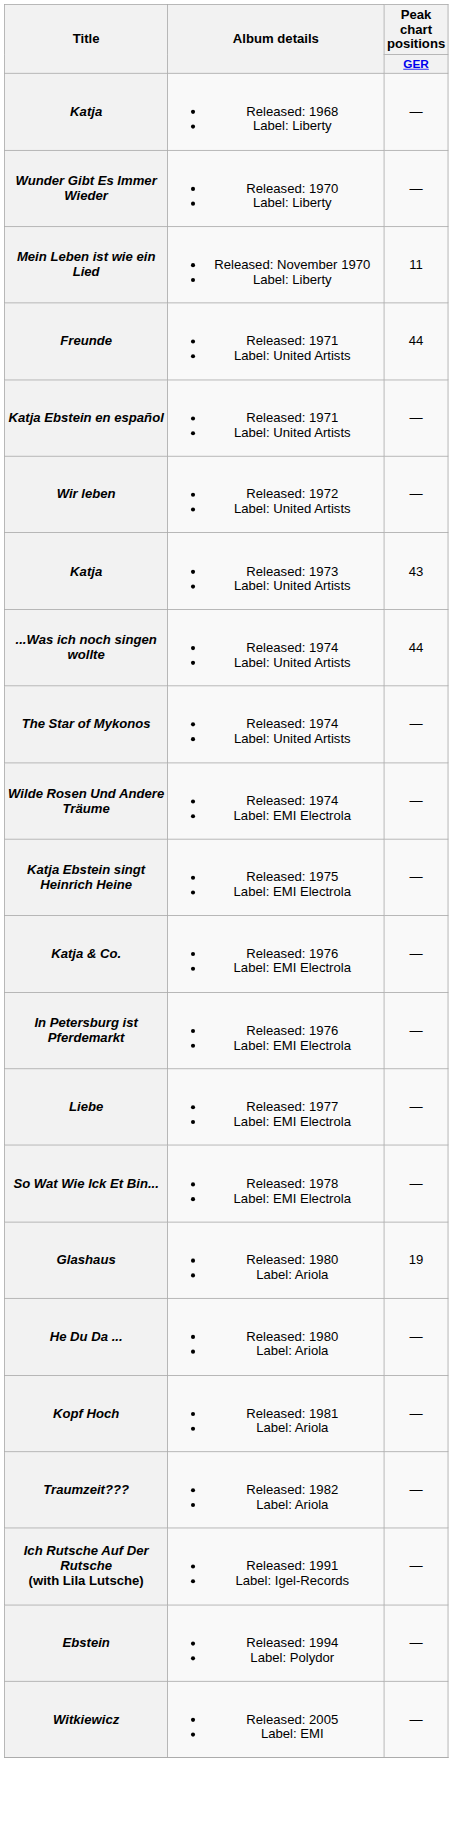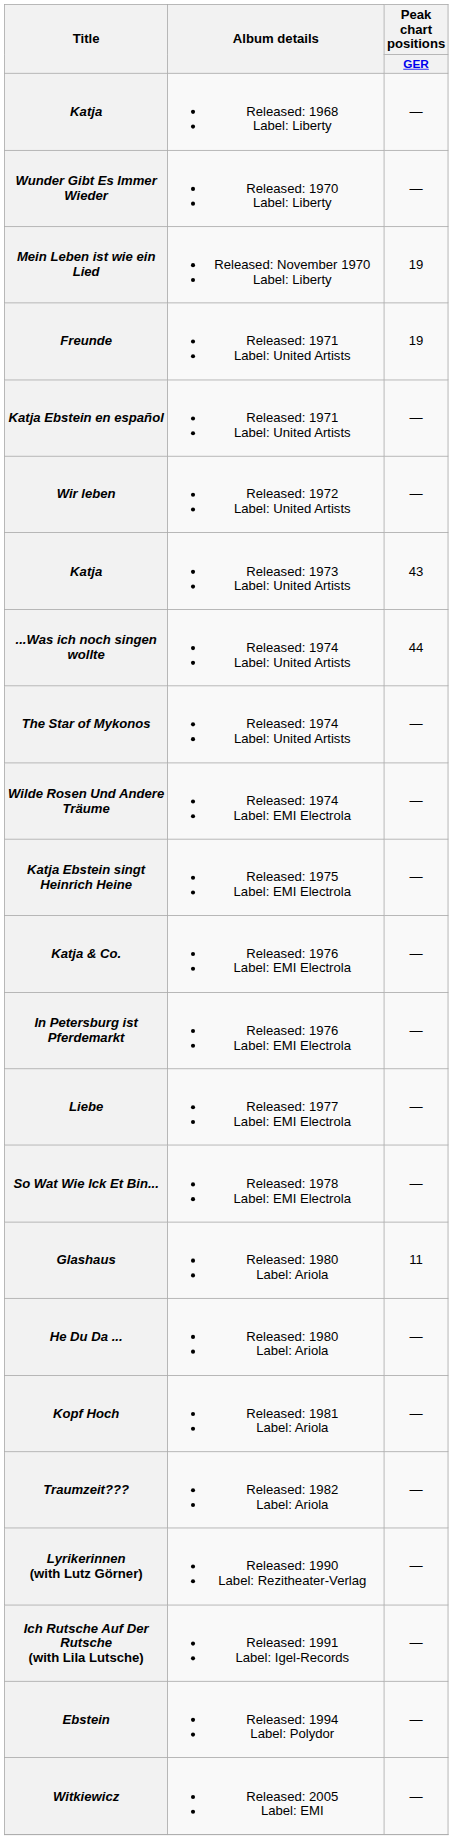Mein Leben ist wie ein Lied | Peak chart positions / GER: 11 -> 19
Freunde | Peak chart positions / GER: 44 -> 19
Glashaus | Peak chart positions / GER: 19 -> 11
+ row: Lyrikerinnen (with Lutz Görner) | Released: 1990 Label: Rezitheater-Verlag | —
